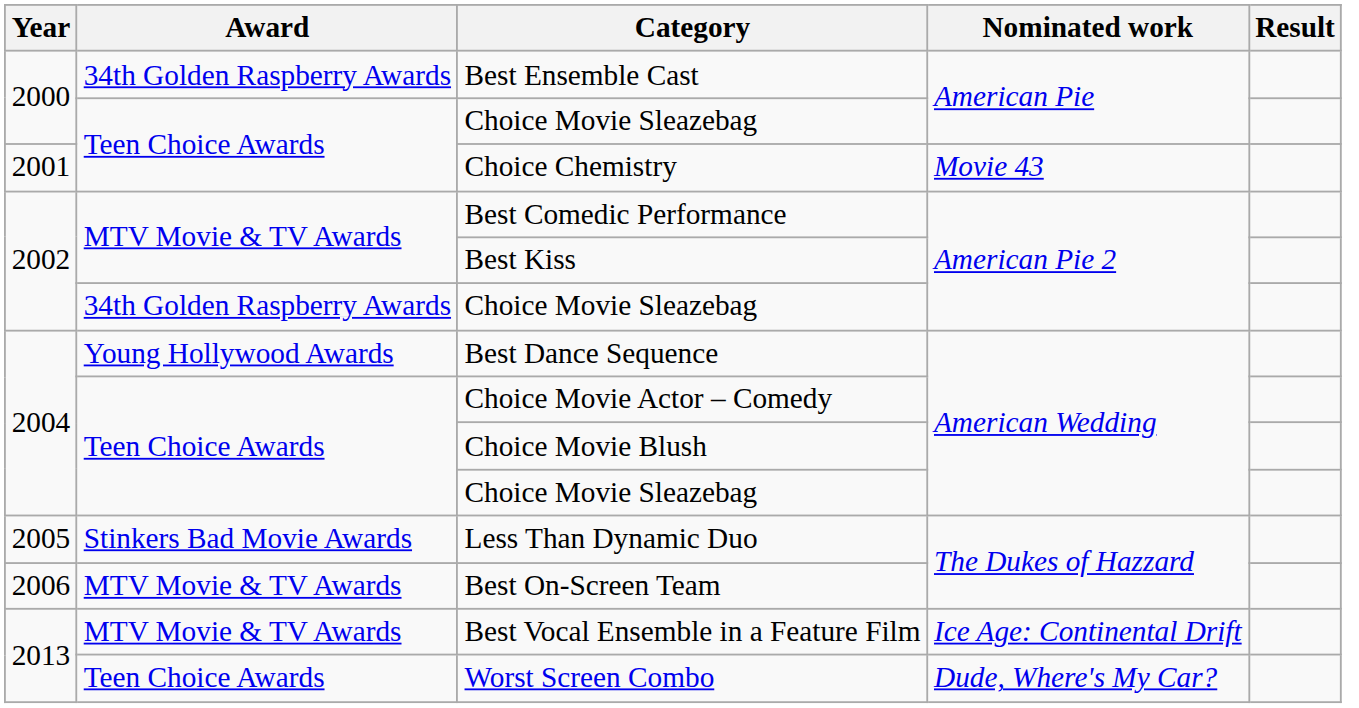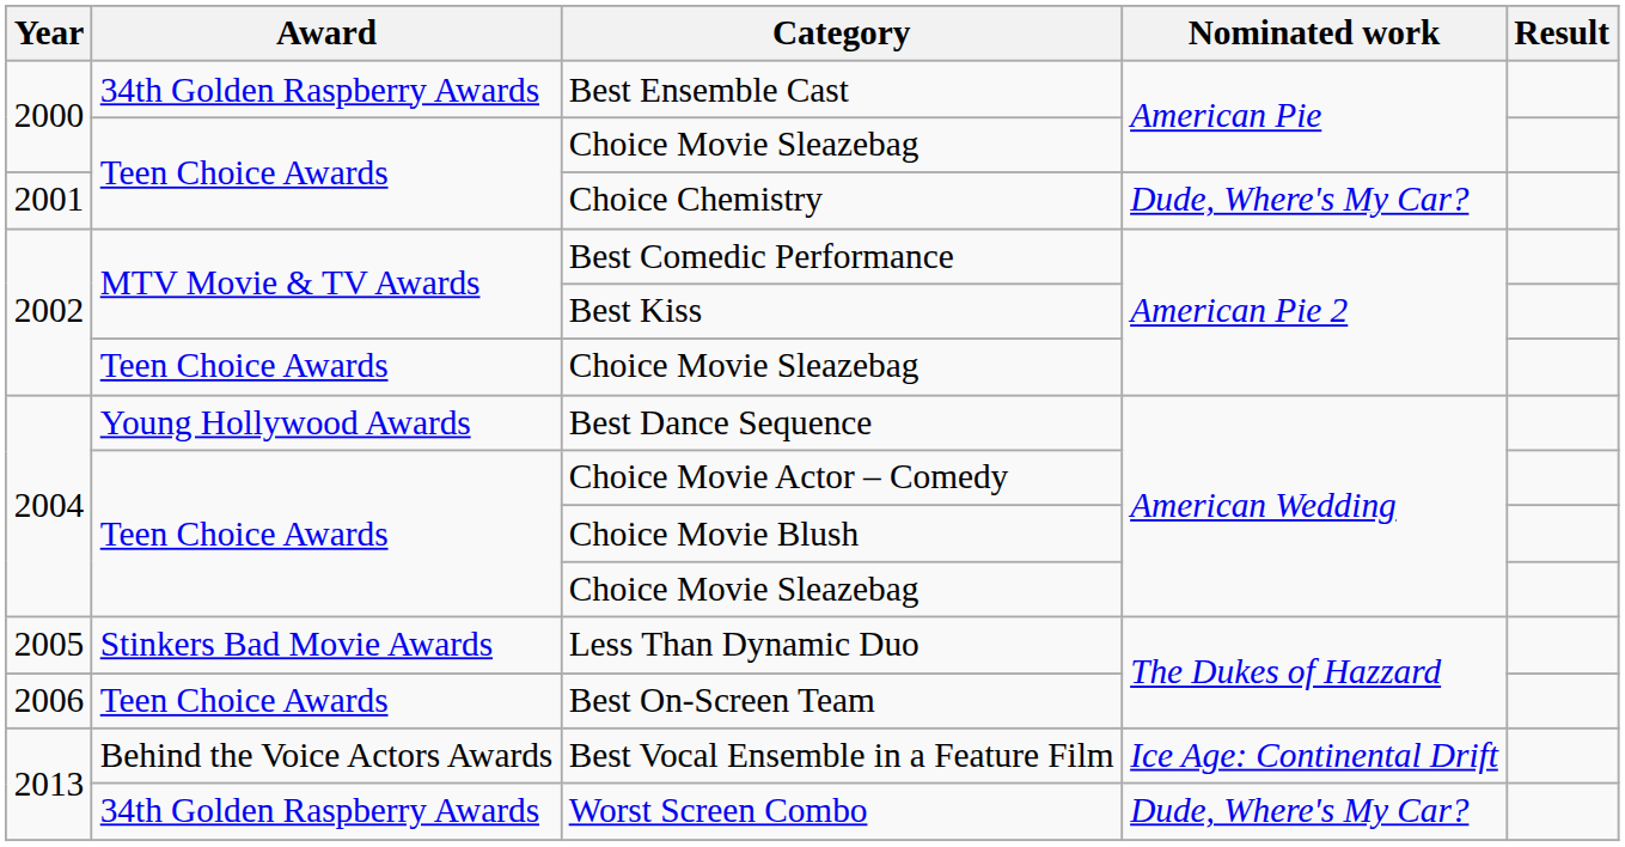Choice Chemistry | Nominated work: Movie 43 -> Dude, Where's My Car?
2002 / Choice Movie Sleazebag | Award: 34th Golden Raspberry Awards -> Teen Choice Awards
Best On-Screen Team | Award: MTV Movie & TV Awards -> Teen Choice Awards
Best Vocal Ensemble in a Feature Film | Award: MTV Movie & TV Awards -> Behind the Voice Actors Awards
Worst Screen Combo | Award: Teen Choice Awards -> 34th Golden Raspberry Awards
